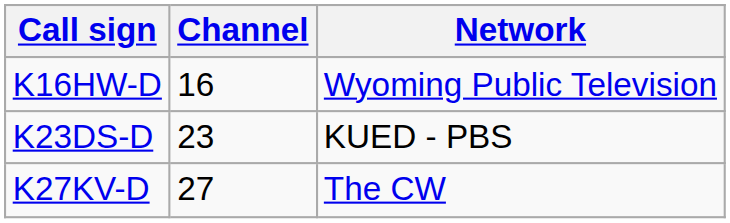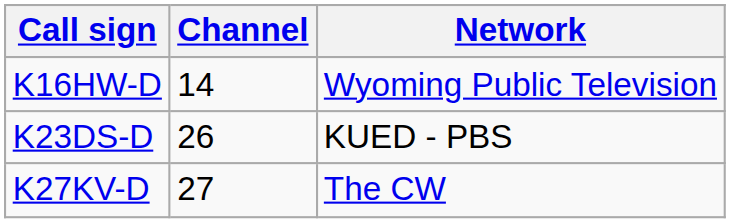K16HW-D | Channel: 16 -> 14
K23DS-D | Channel: 23 -> 26
